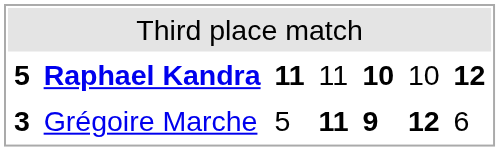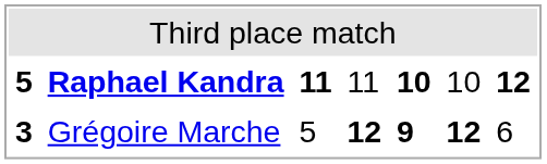Grégoire Marche | column 4: 11 -> 12
